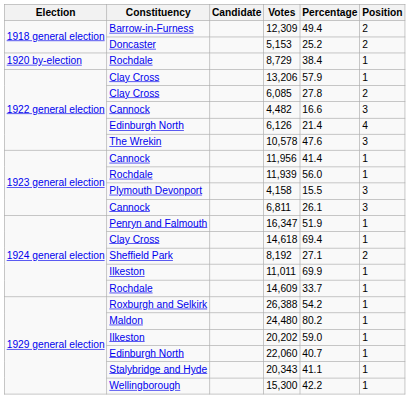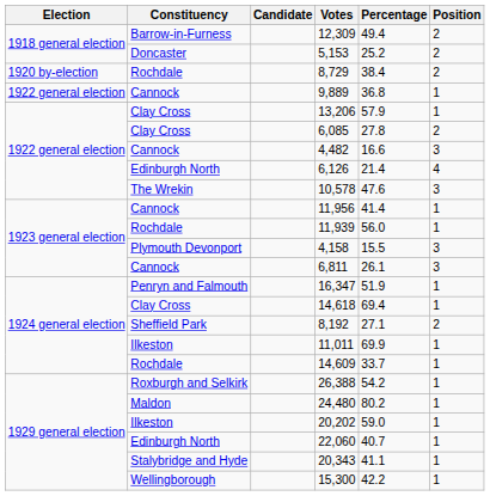8,729 | Position: 1 -> 2
+ row: 1922 general election | Cannock | 9,889 | 36.8 | 1
